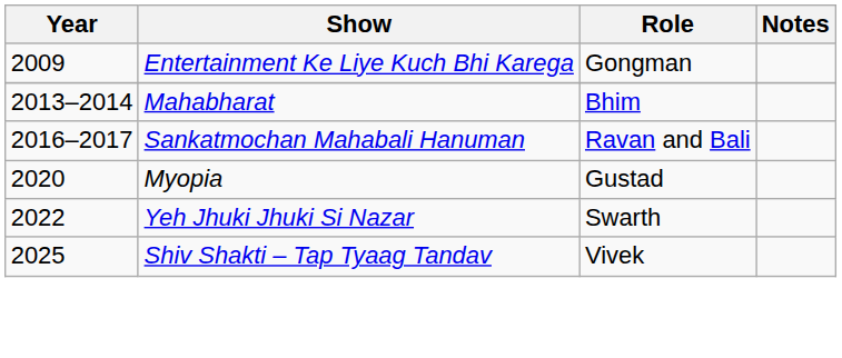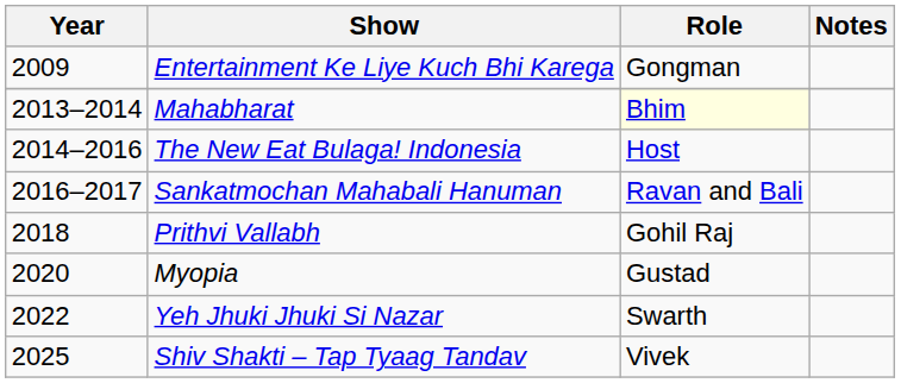Mahabharat | Role: no background -> lightyellow background
+ row: 2014–2016 | The New Eat Bulaga! Indonesia | Host
+ row: 2018 | Prithvi Vallabh | Gohil Raj
